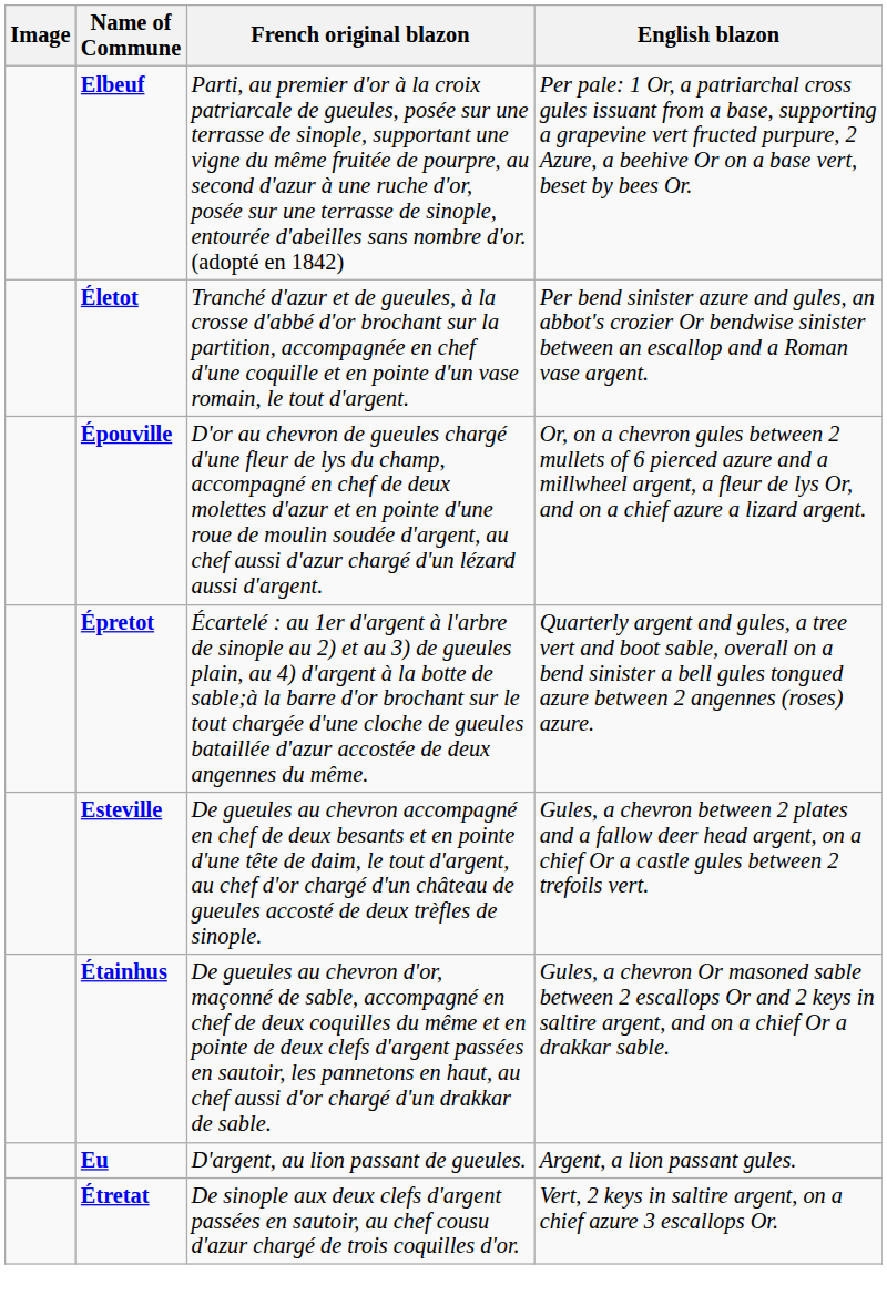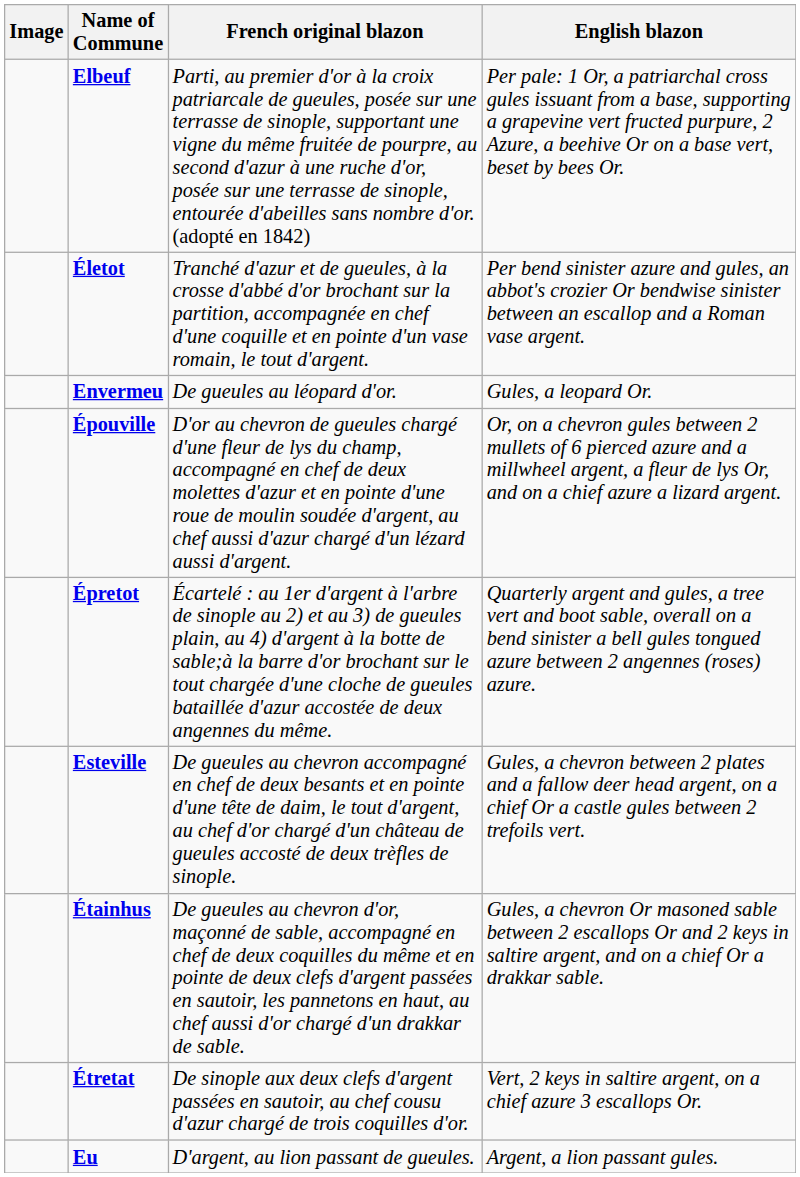+ row: Envermeu | De gueules au léopard d'or. | Gules, a leopard Or.
rows swapped: Étretat <-> Eu
